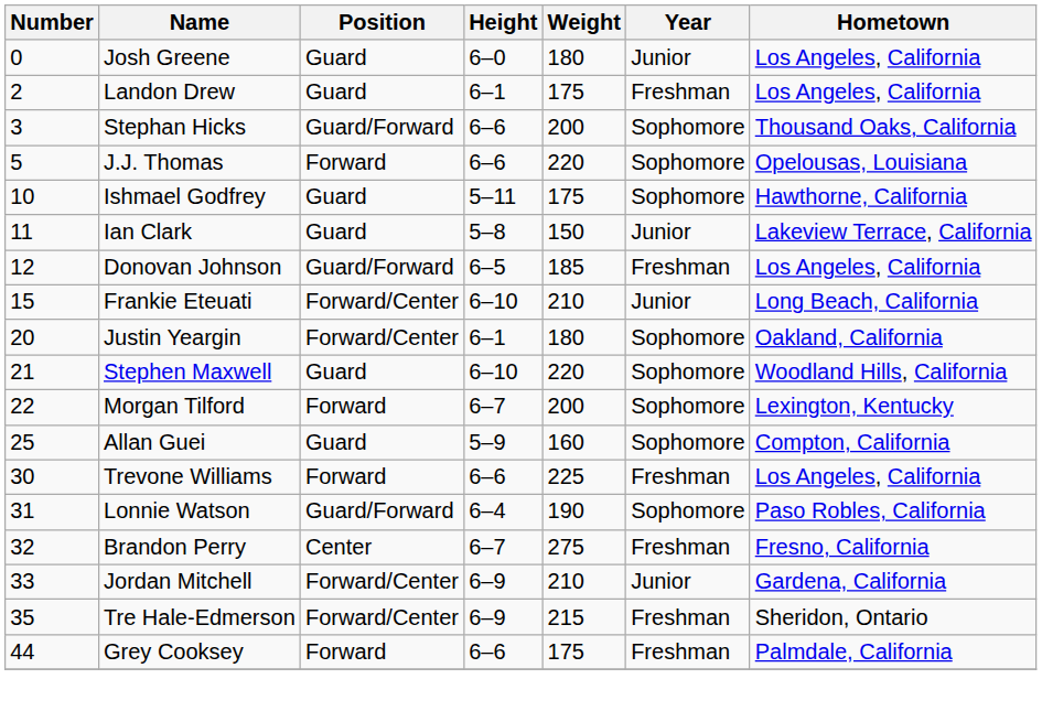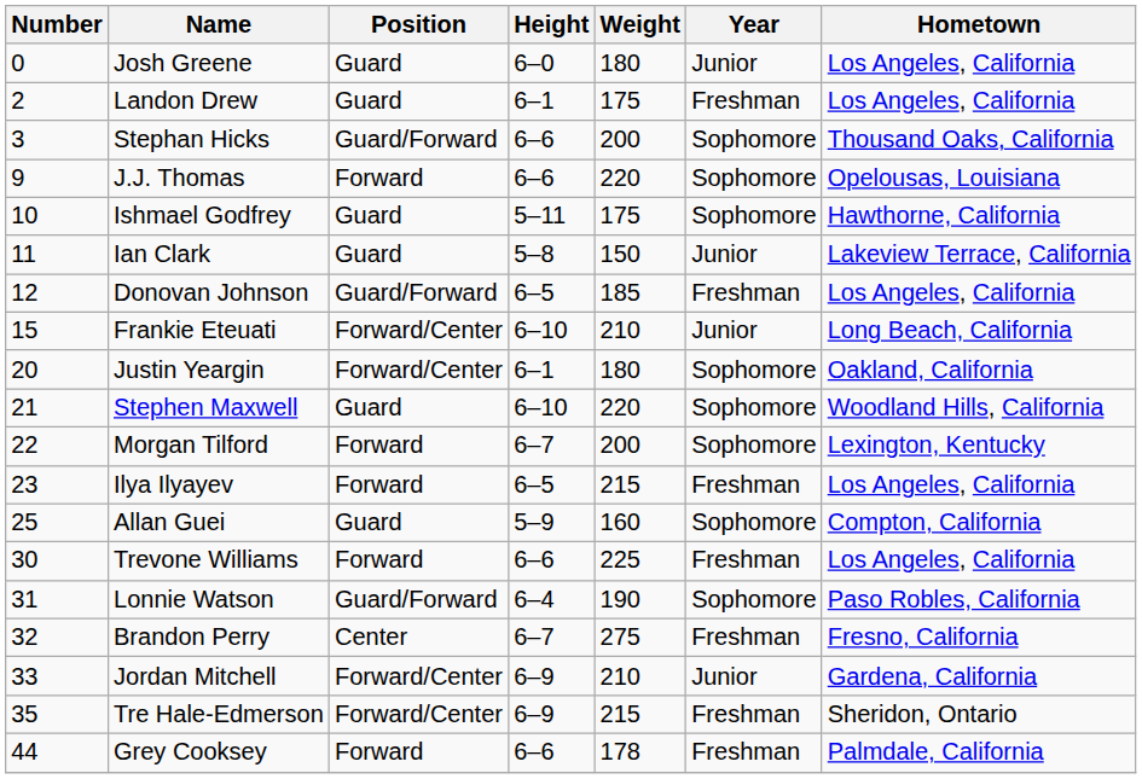J.J. Thomas | Number: 5 -> 9
+ row: 23 | Ilya Ilyayev | Forward | 6–5 | 215 | Freshman | Los Angeles, California
Grey Cooksey | Weight: 175 -> 178
